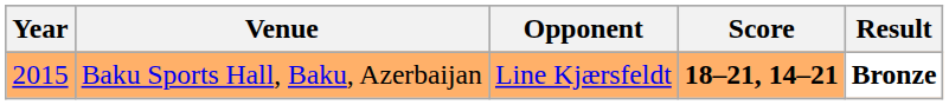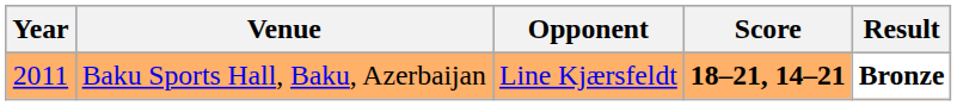Baku Sports Hall, Baku, Azerbaijan | Year: 2015 -> 2011
